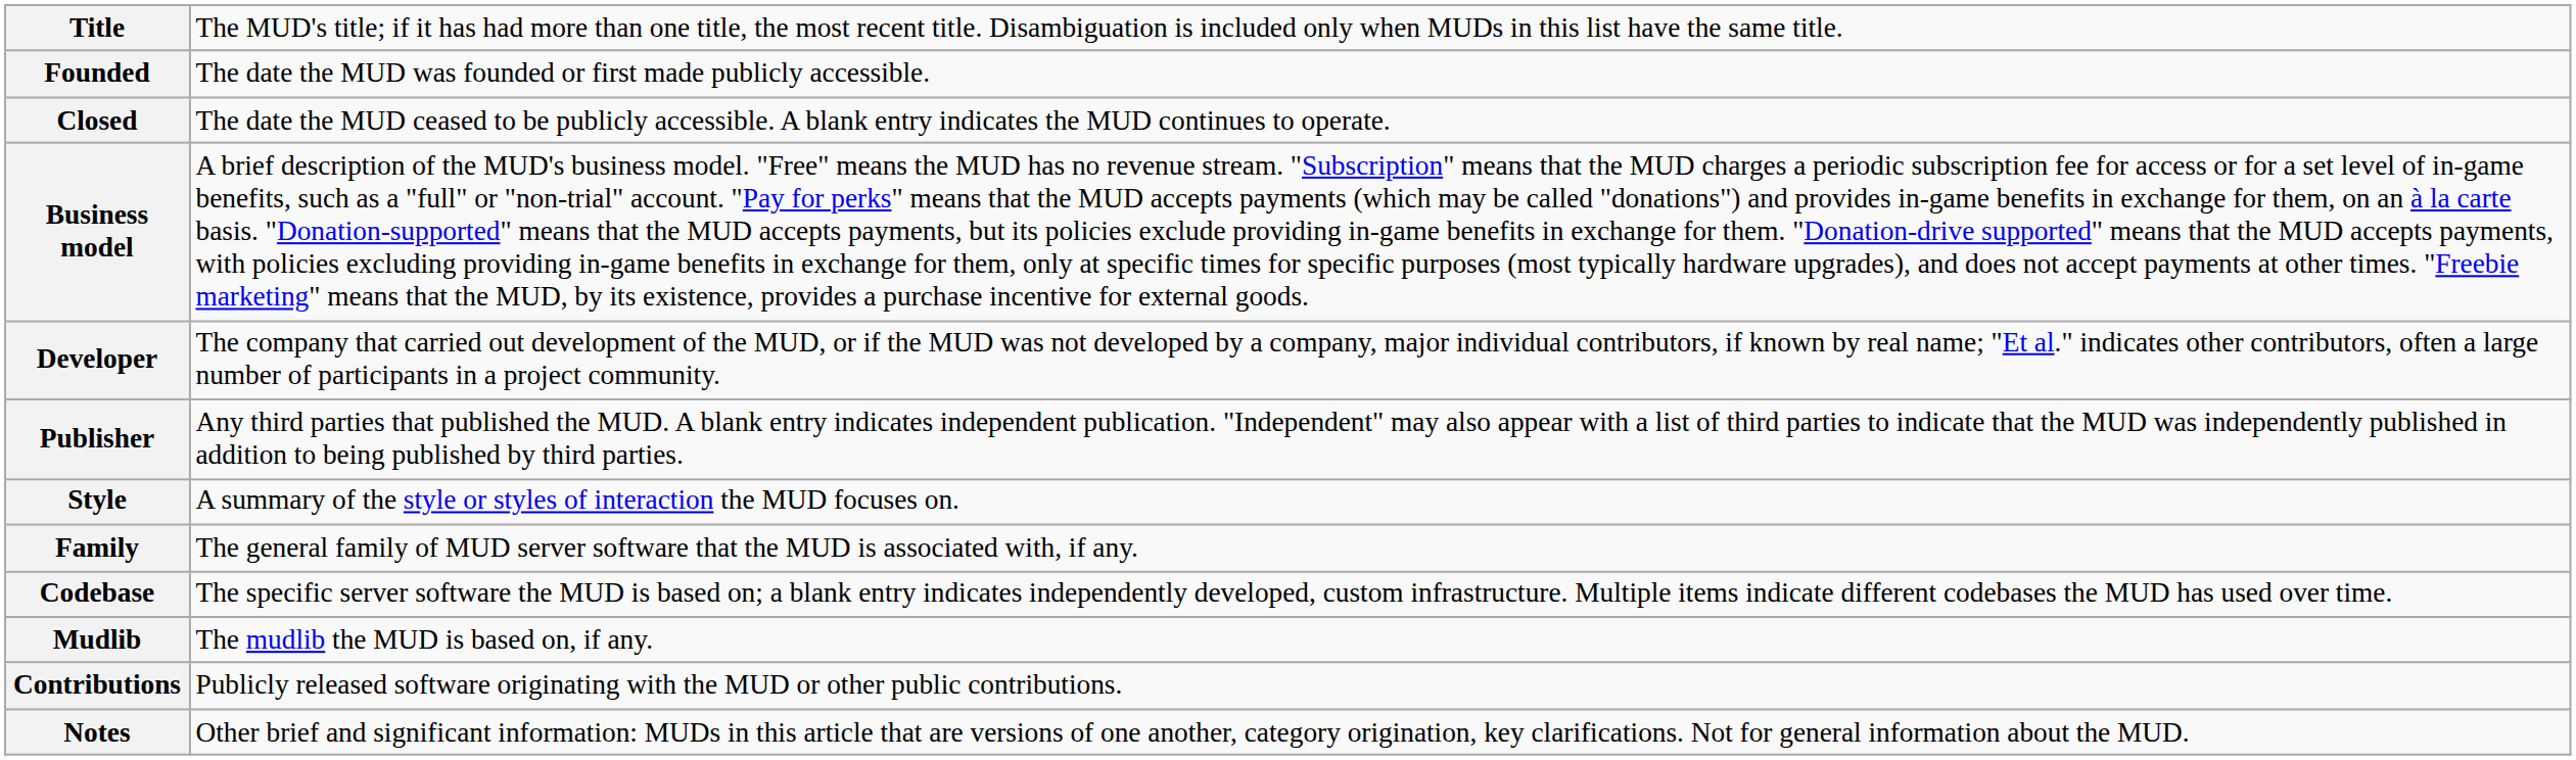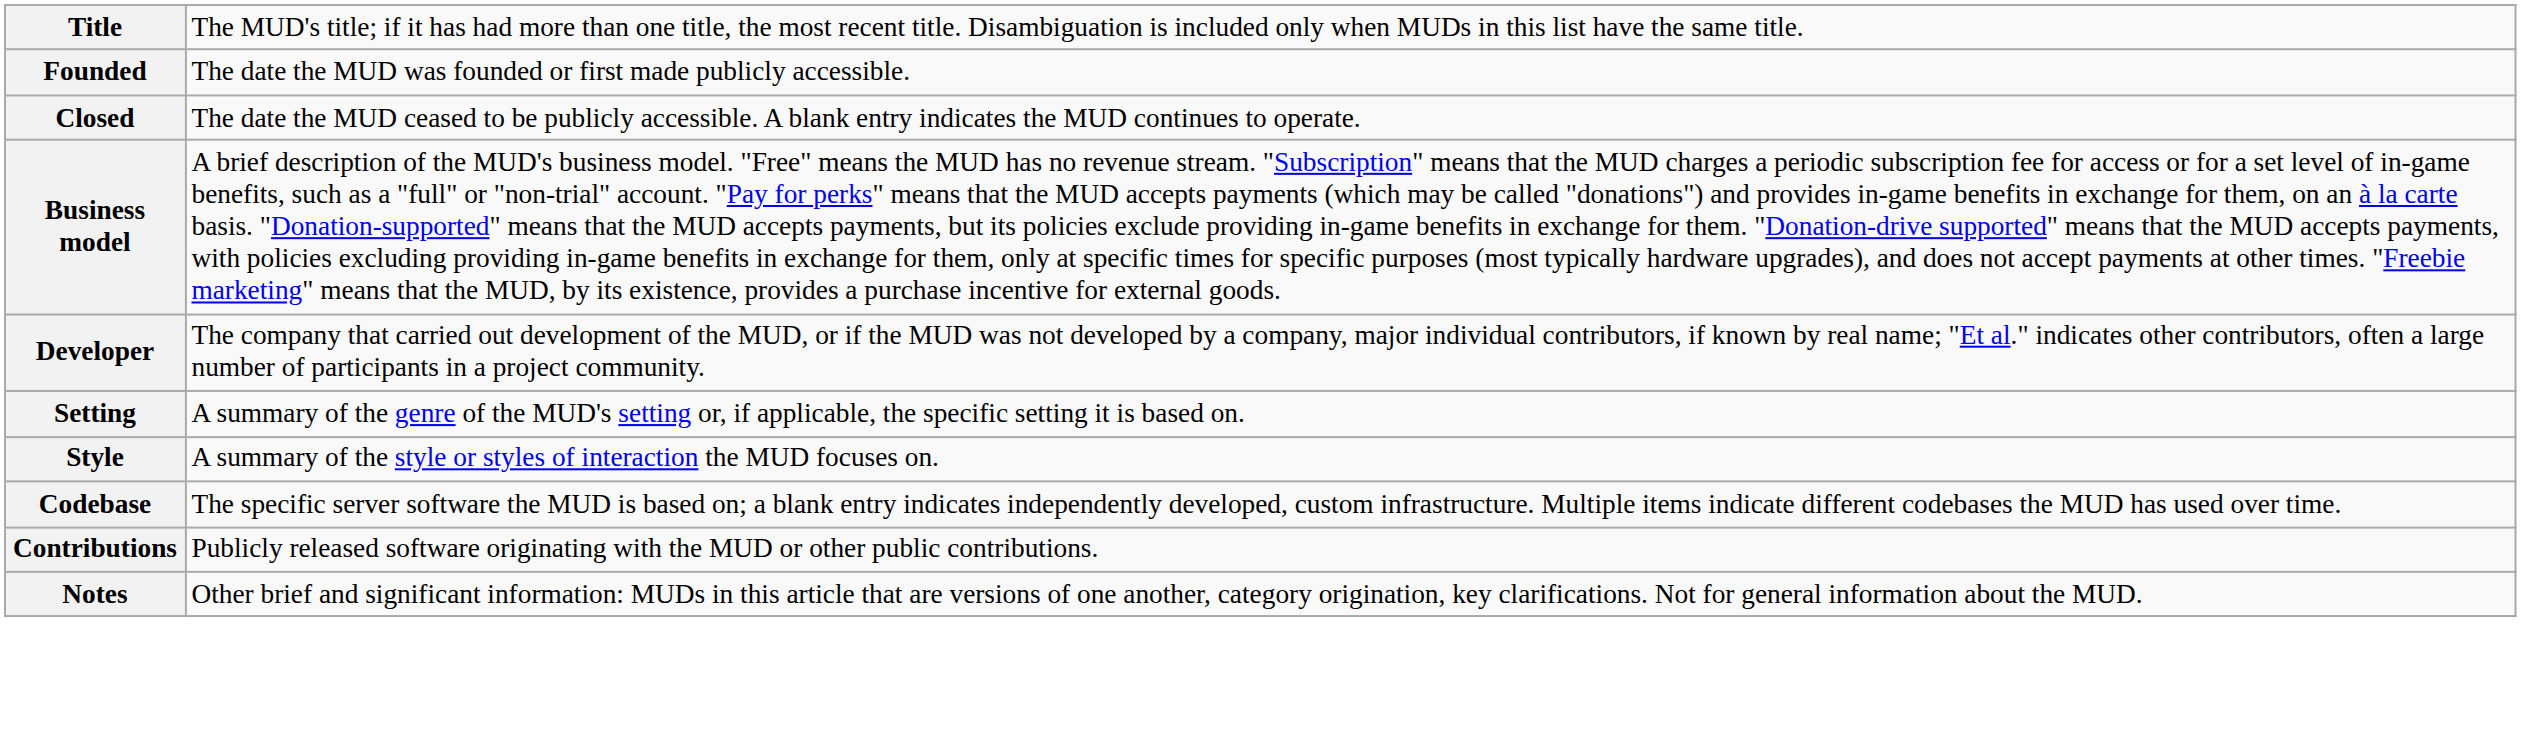- row: Publisher | Any third parties that published the MUD. A blank entry indicates independent publication. "Independent" may also appear with a list of third parties to indicate that the MUD was independently published in addition to being published by third parties.
+ row: Setting | A summary of the genre of the MUD's setting or, if applicable, the specific setting it is based on.
- row: Family | The general family of MUD server software that the MUD is associated with, if any.
- row: Mudlib | The mudlib the MUD is based on, if any.
